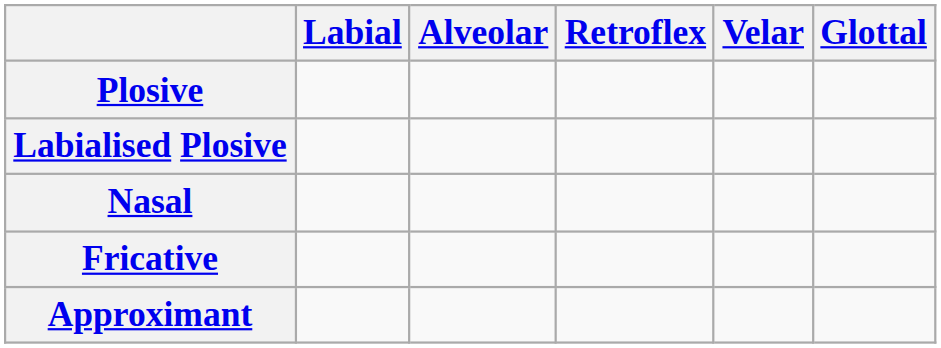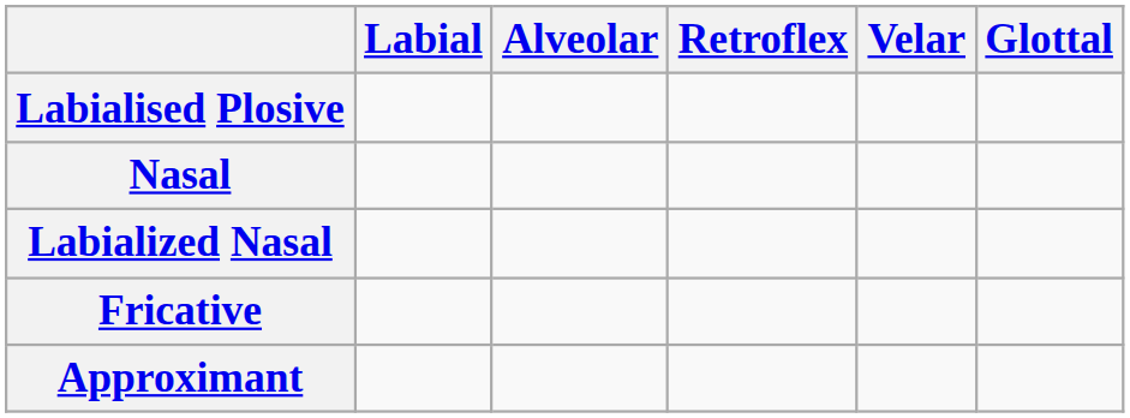- row: Plosive
+ row: Labialized Nasal
